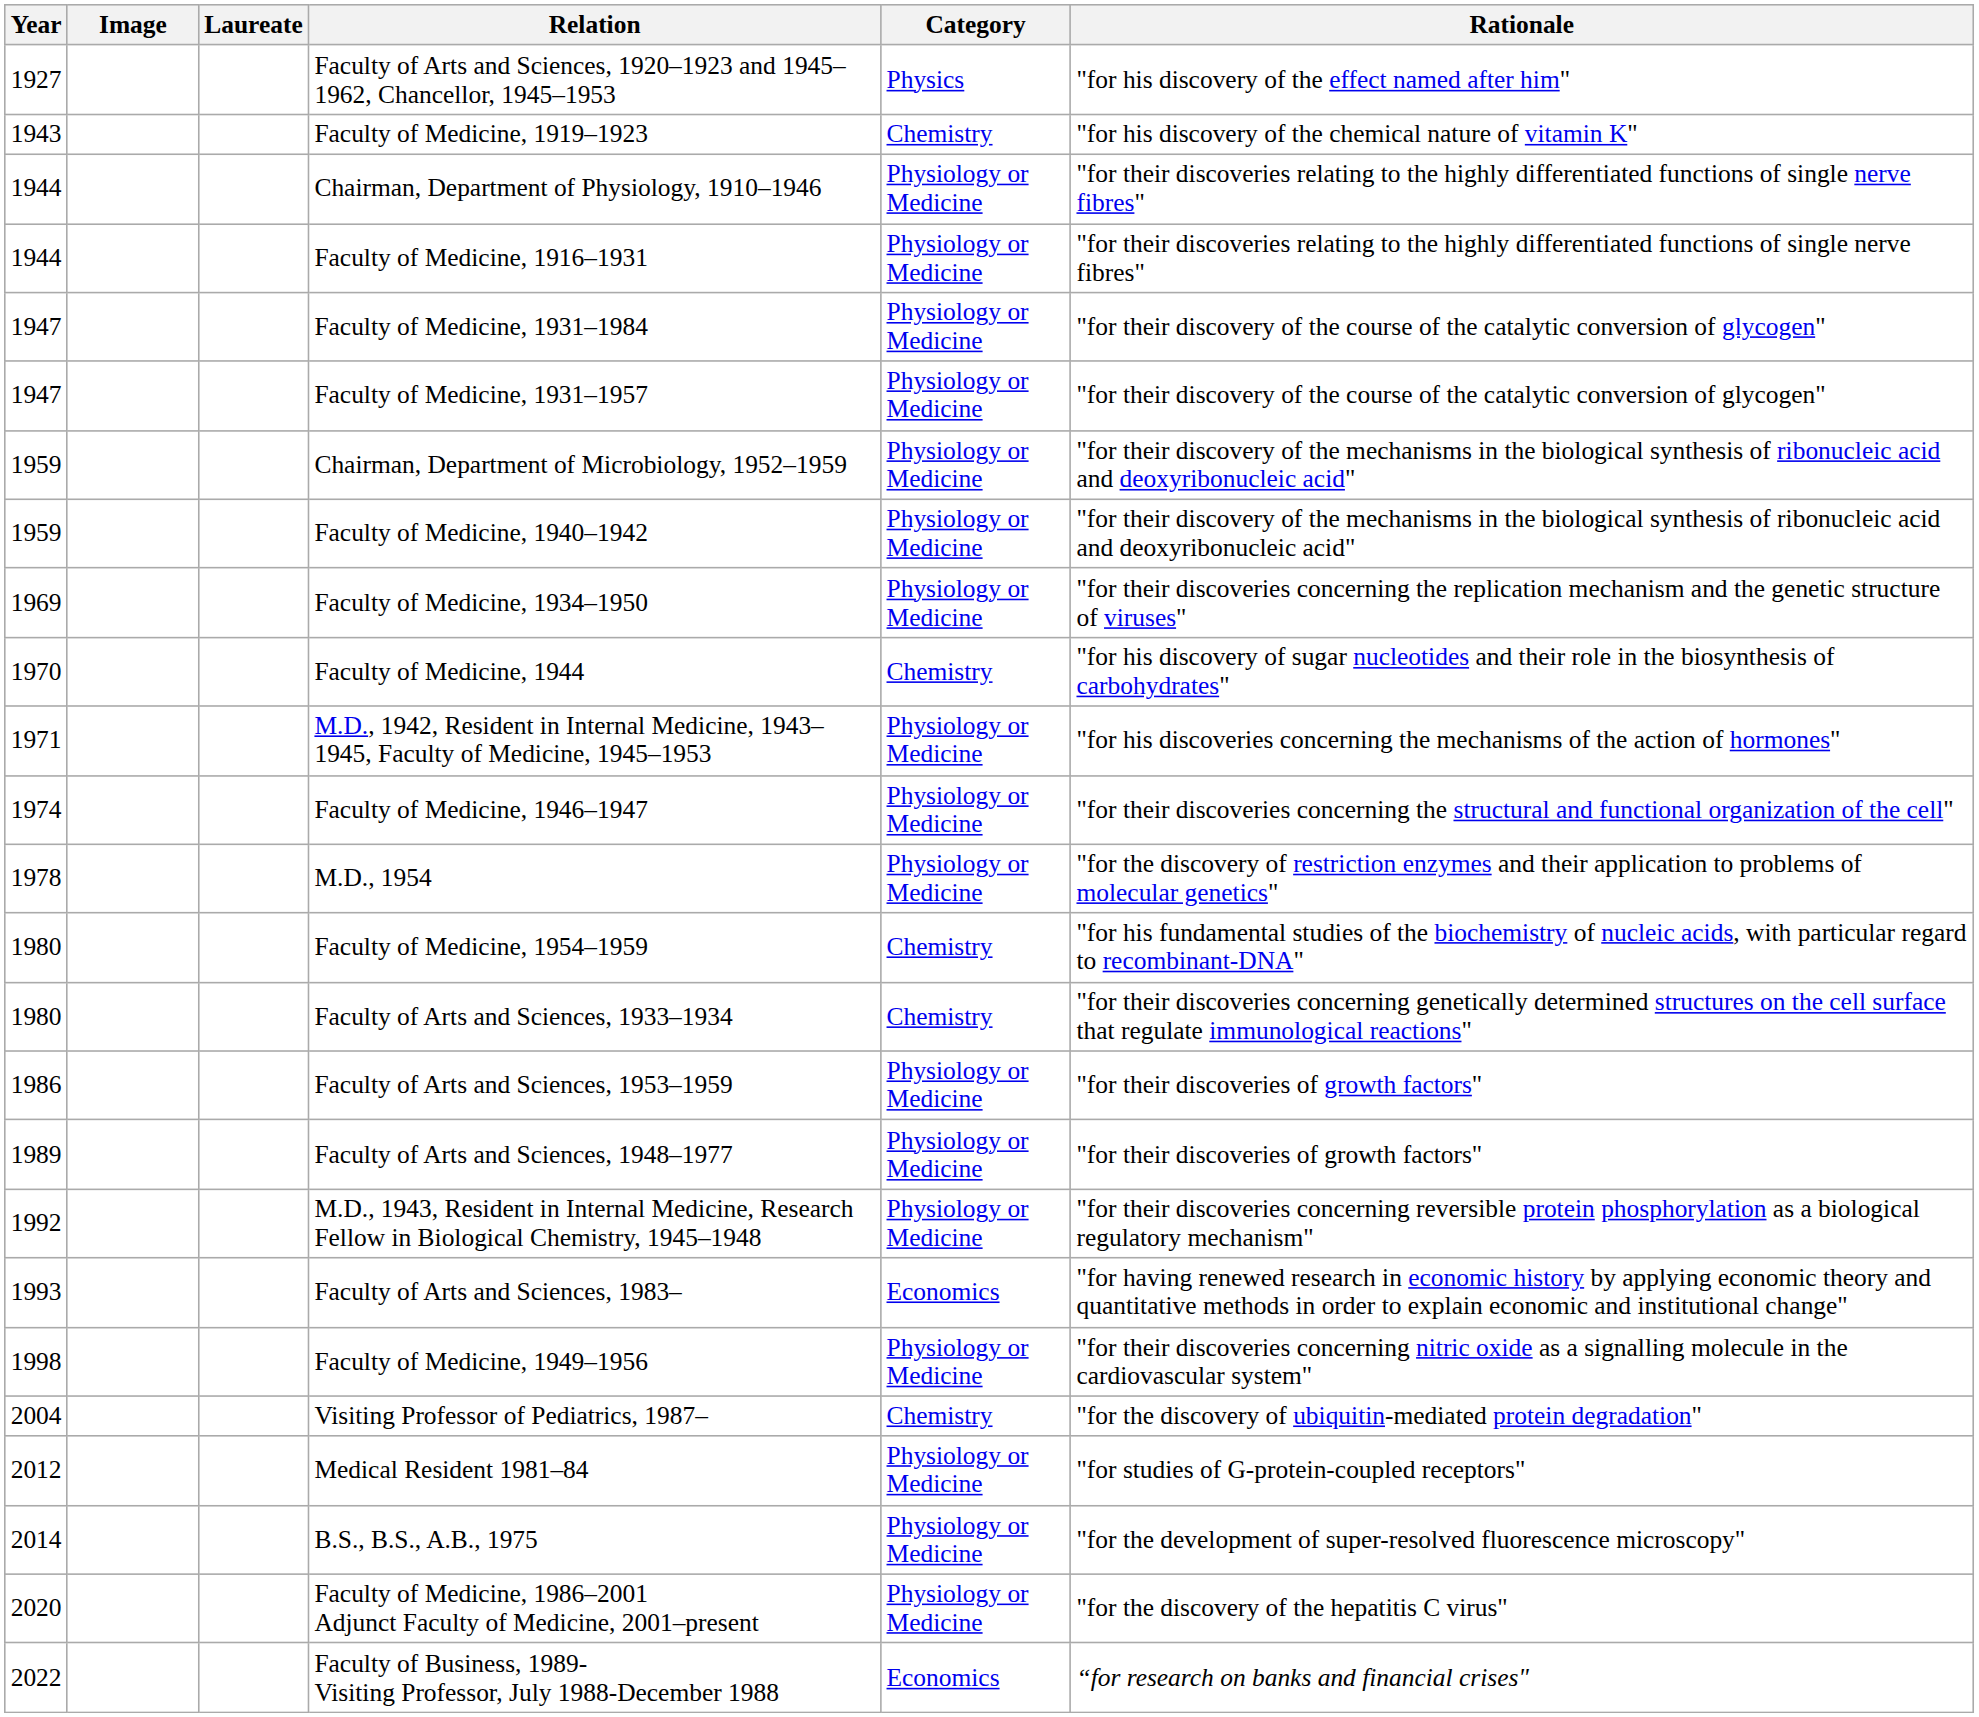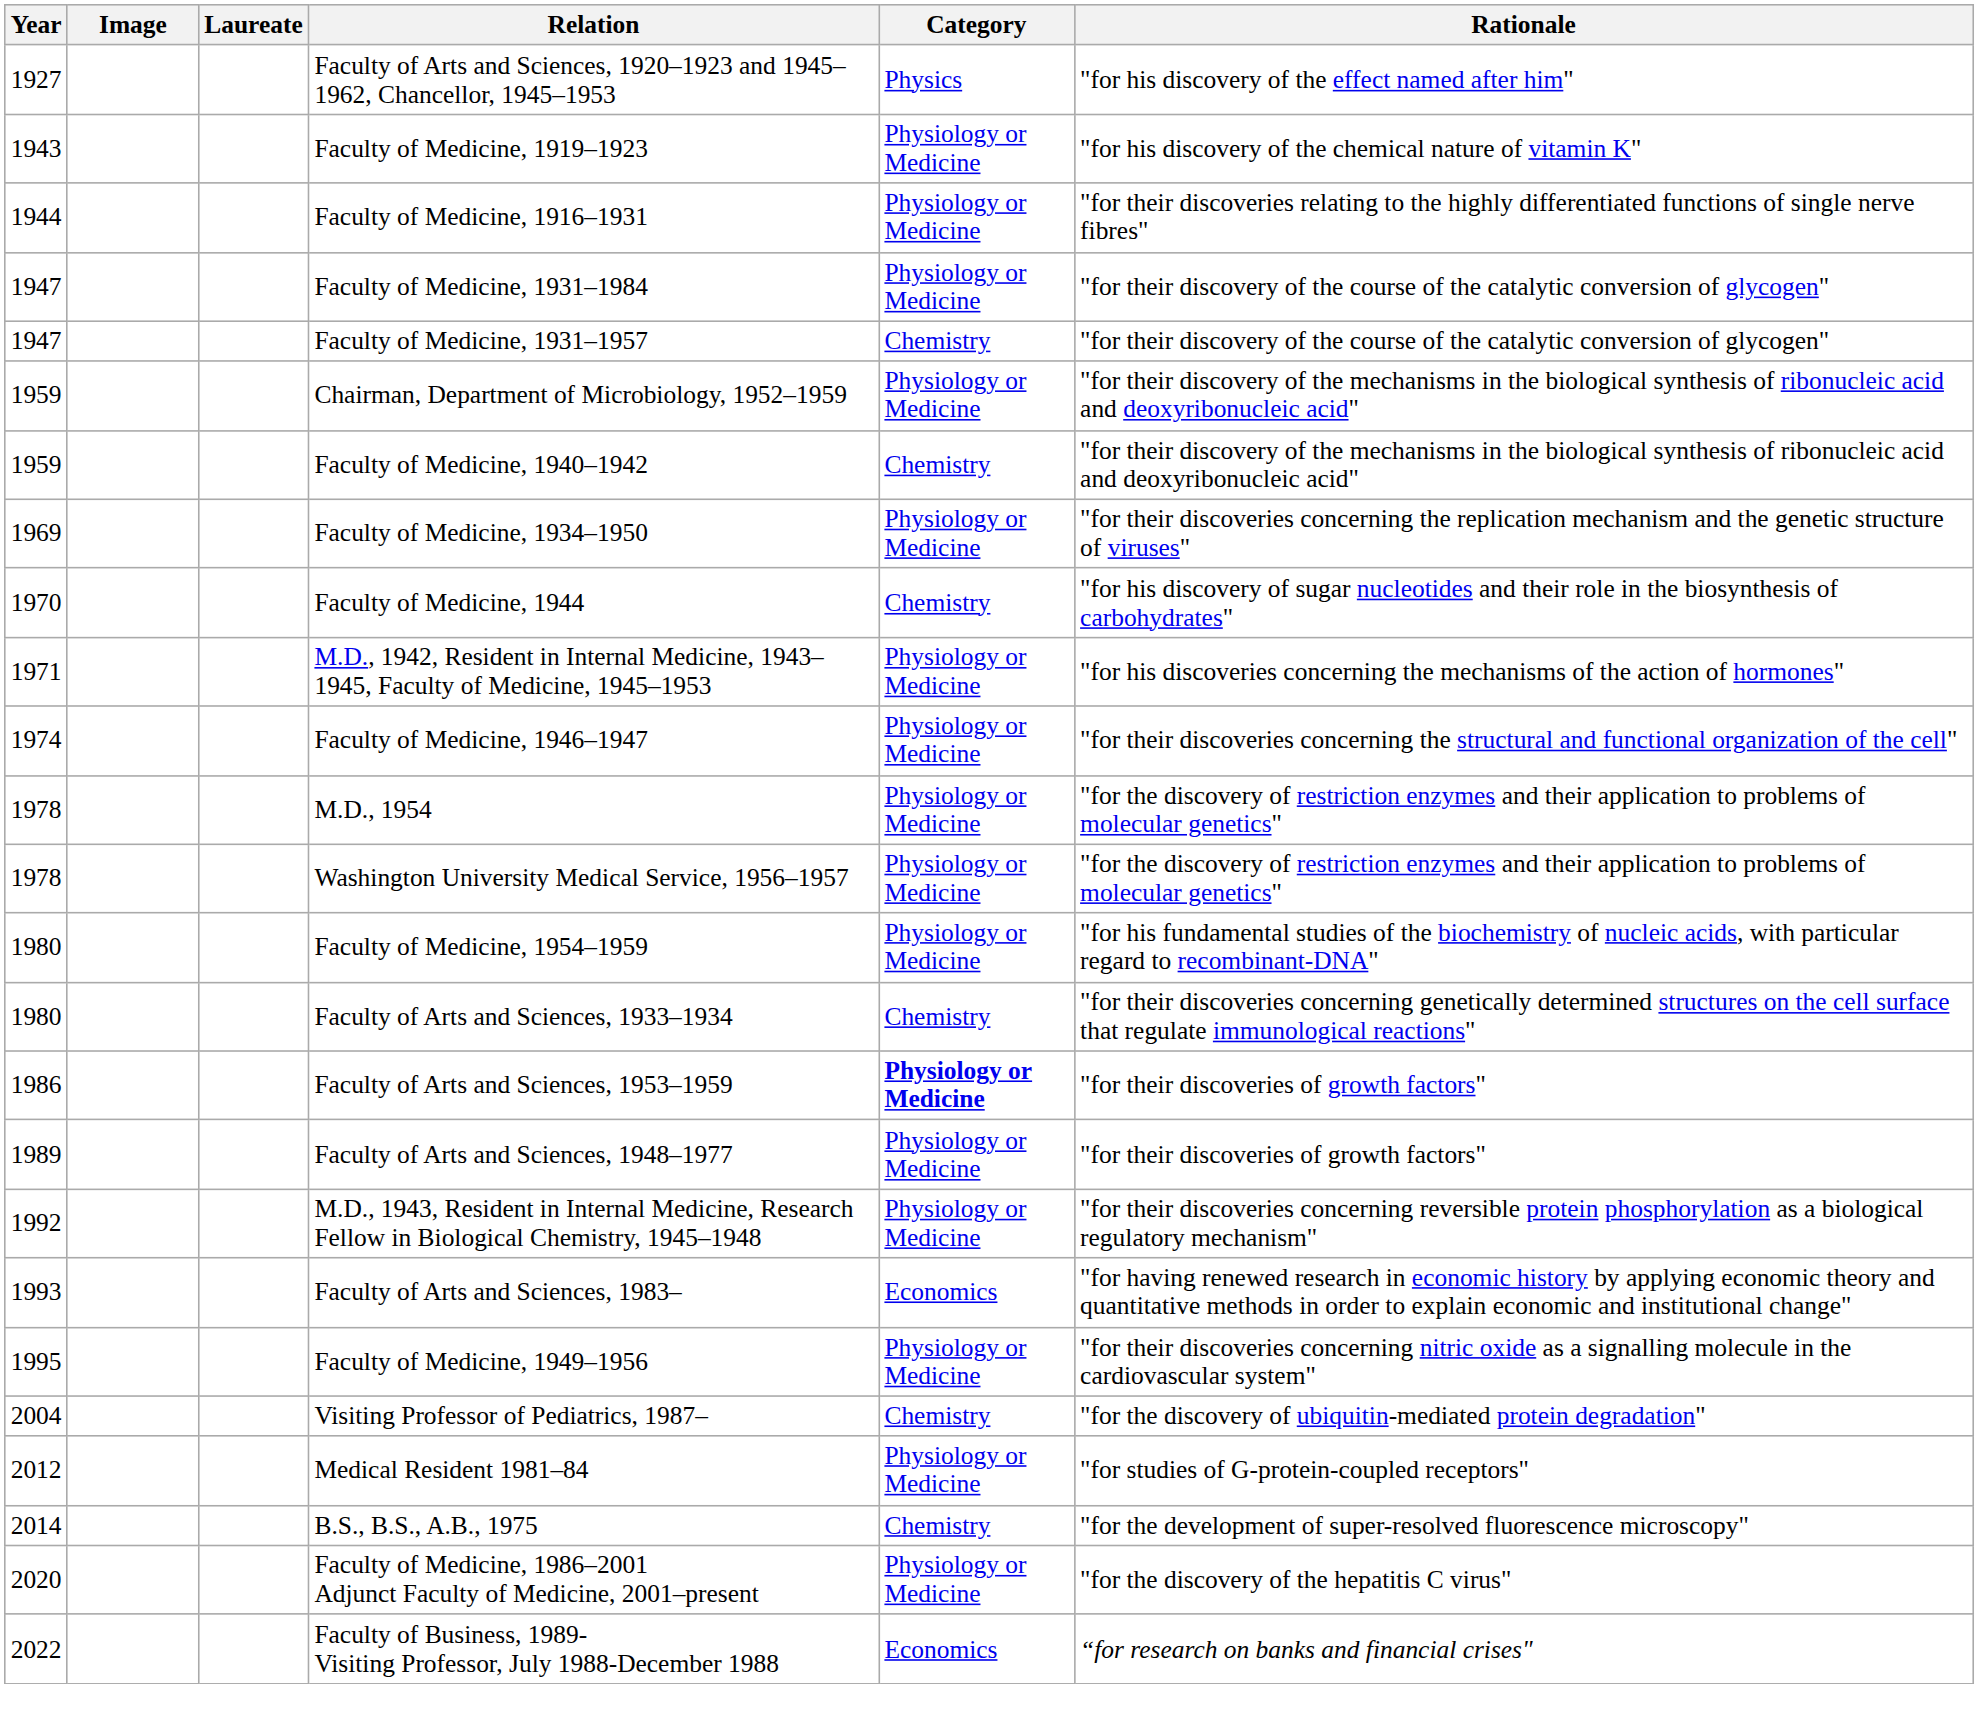Faculty of Medicine, 1919–1923 | Category: Chemistry -> Physiology or Medicine
- row: 1944 | Chairman, Department of Physiology, 1910–1946 | Physiology or Medicine | "for their discoveries relating to the highly differentiated functions of single nerve fibres"
Faculty of Medicine, 1931–1957 | Category: Physiology or Medicine -> Chemistry
Faculty of Medicine, 1940–1942 | Category: Physiology or Medicine -> Chemistry
+ row: 1978 | Washington University Medical Service, 1956–1957 | Physiology or Medicine | "for the discovery of restriction enzymes and their application to problems of molecular genetics"
Faculty of Medicine, 1954–1959 | Category: Chemistry -> Physiology or Medicine
Faculty of Arts and Sciences, 1953–1959 | Category: normal -> bold
Faculty of Medicine, 1949–1956 | Year: 1998 -> 1995
B.S., B.S., A.B., 1975 | Category: Physiology or Medicine -> Chemistry
